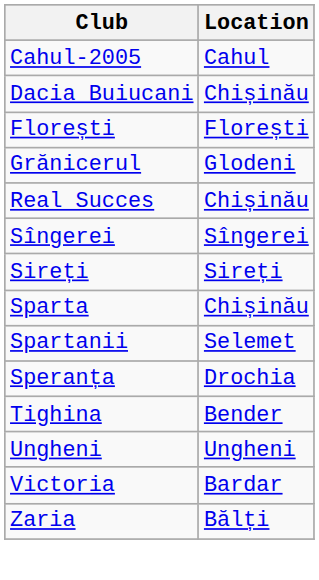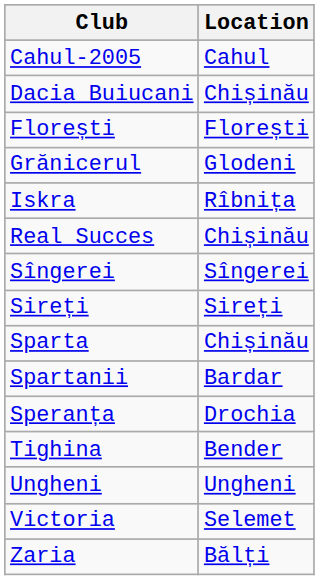+ row: Iskra | Rîbnița
Spartanii | Location: Selemet -> Bardar
Victoria | Location: Bardar -> Selemet
